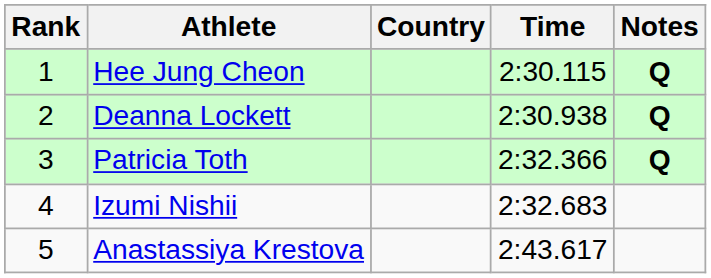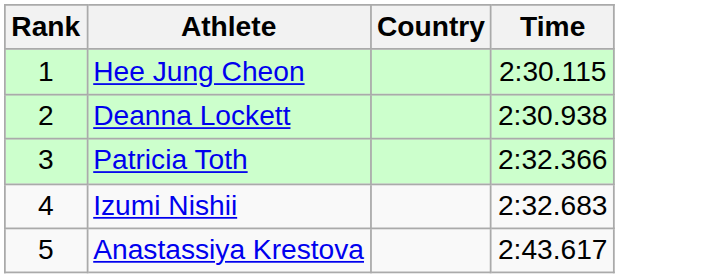- column: Notes | Q | Q | Q
